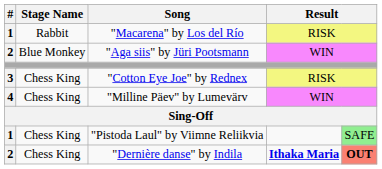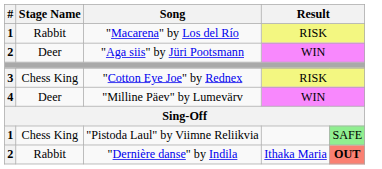"Aga siis" by Jüri Pootsmann | Stage Name: Blue Monkey -> Deer
"Milline Päev" by Lumevärv | Stage Name: Chess King -> Deer
"Dernière danse" by Indila | Stage Name: Chess King -> Rabbit
"Dernière danse" by Indila | column 4: bold -> normal
